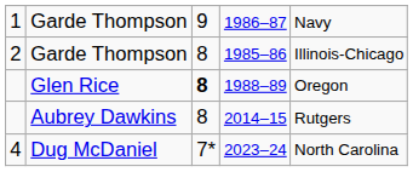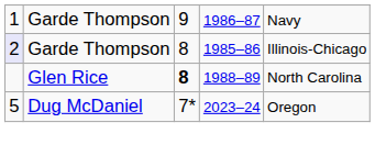1985–86 | column 1: no background -> lavender background
1988–89 | column 5: Oregon -> North Carolina
- row: Aubrey Dawkins | 8 | 2014–15 | Rutgers
2023–24 | column 1: 4 -> 5
2023–24 | column 5: North Carolina -> Oregon
